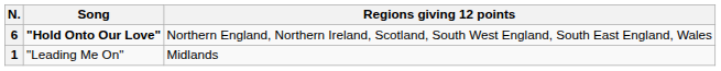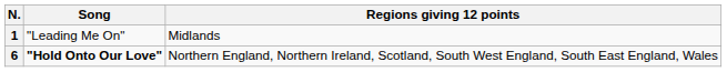rows swapped: 6 <-> 1
